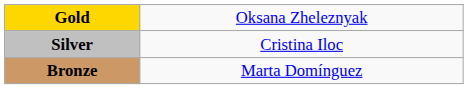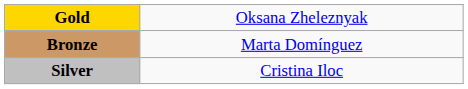rows swapped: Silver <-> Bronze
